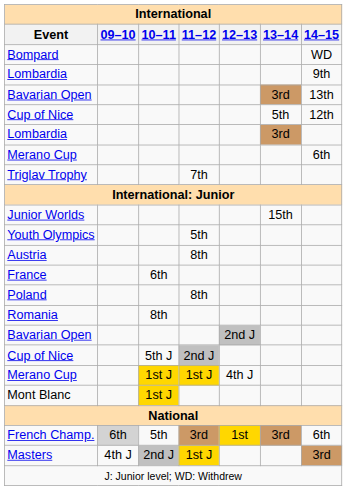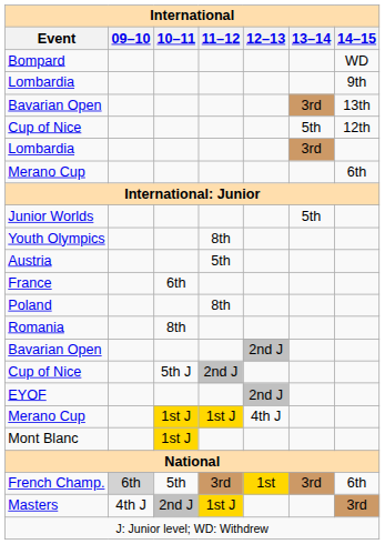- row: Triglav Trophy | 7th
Junior Worlds | 13–14: 15th -> 5th
Youth Olympics | 11–12: 5th -> 8th
Austria | 11–12: 8th -> 5th
+ row: EYOF | 2nd J
